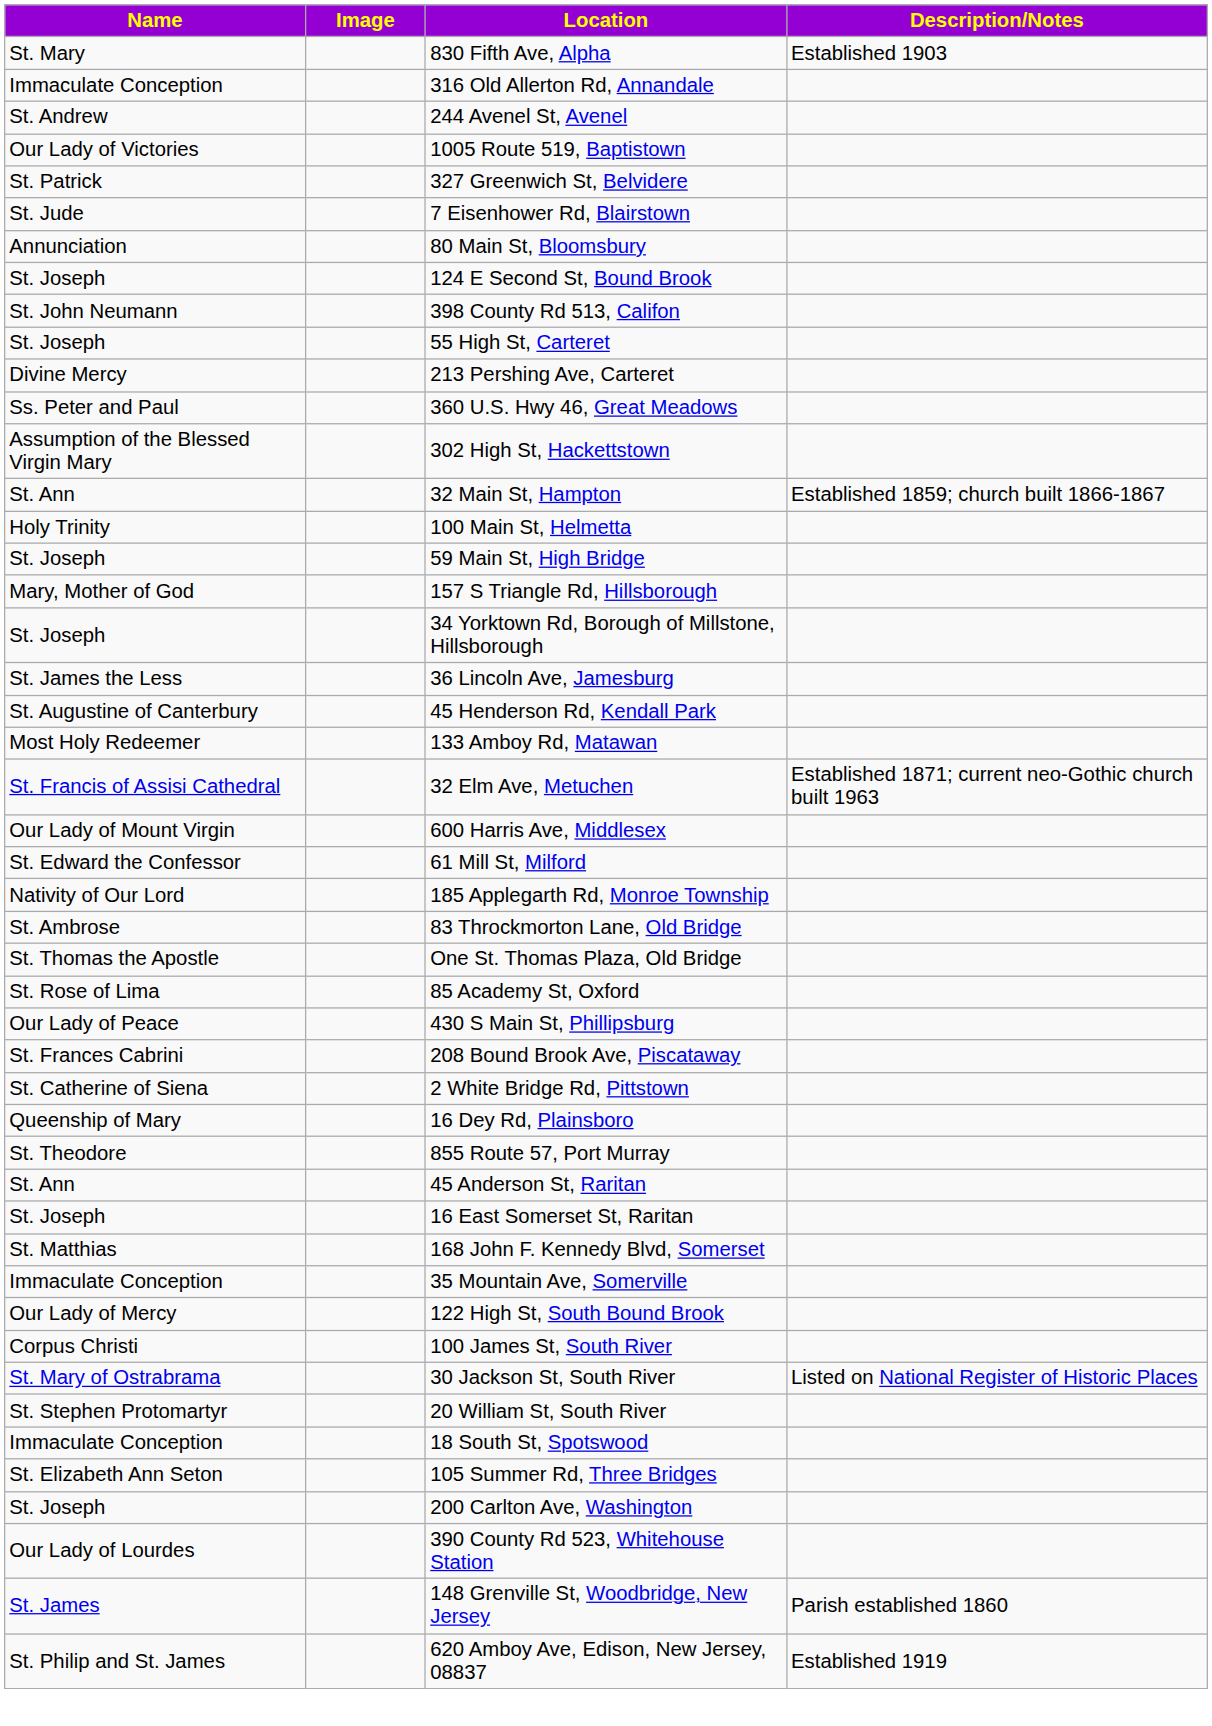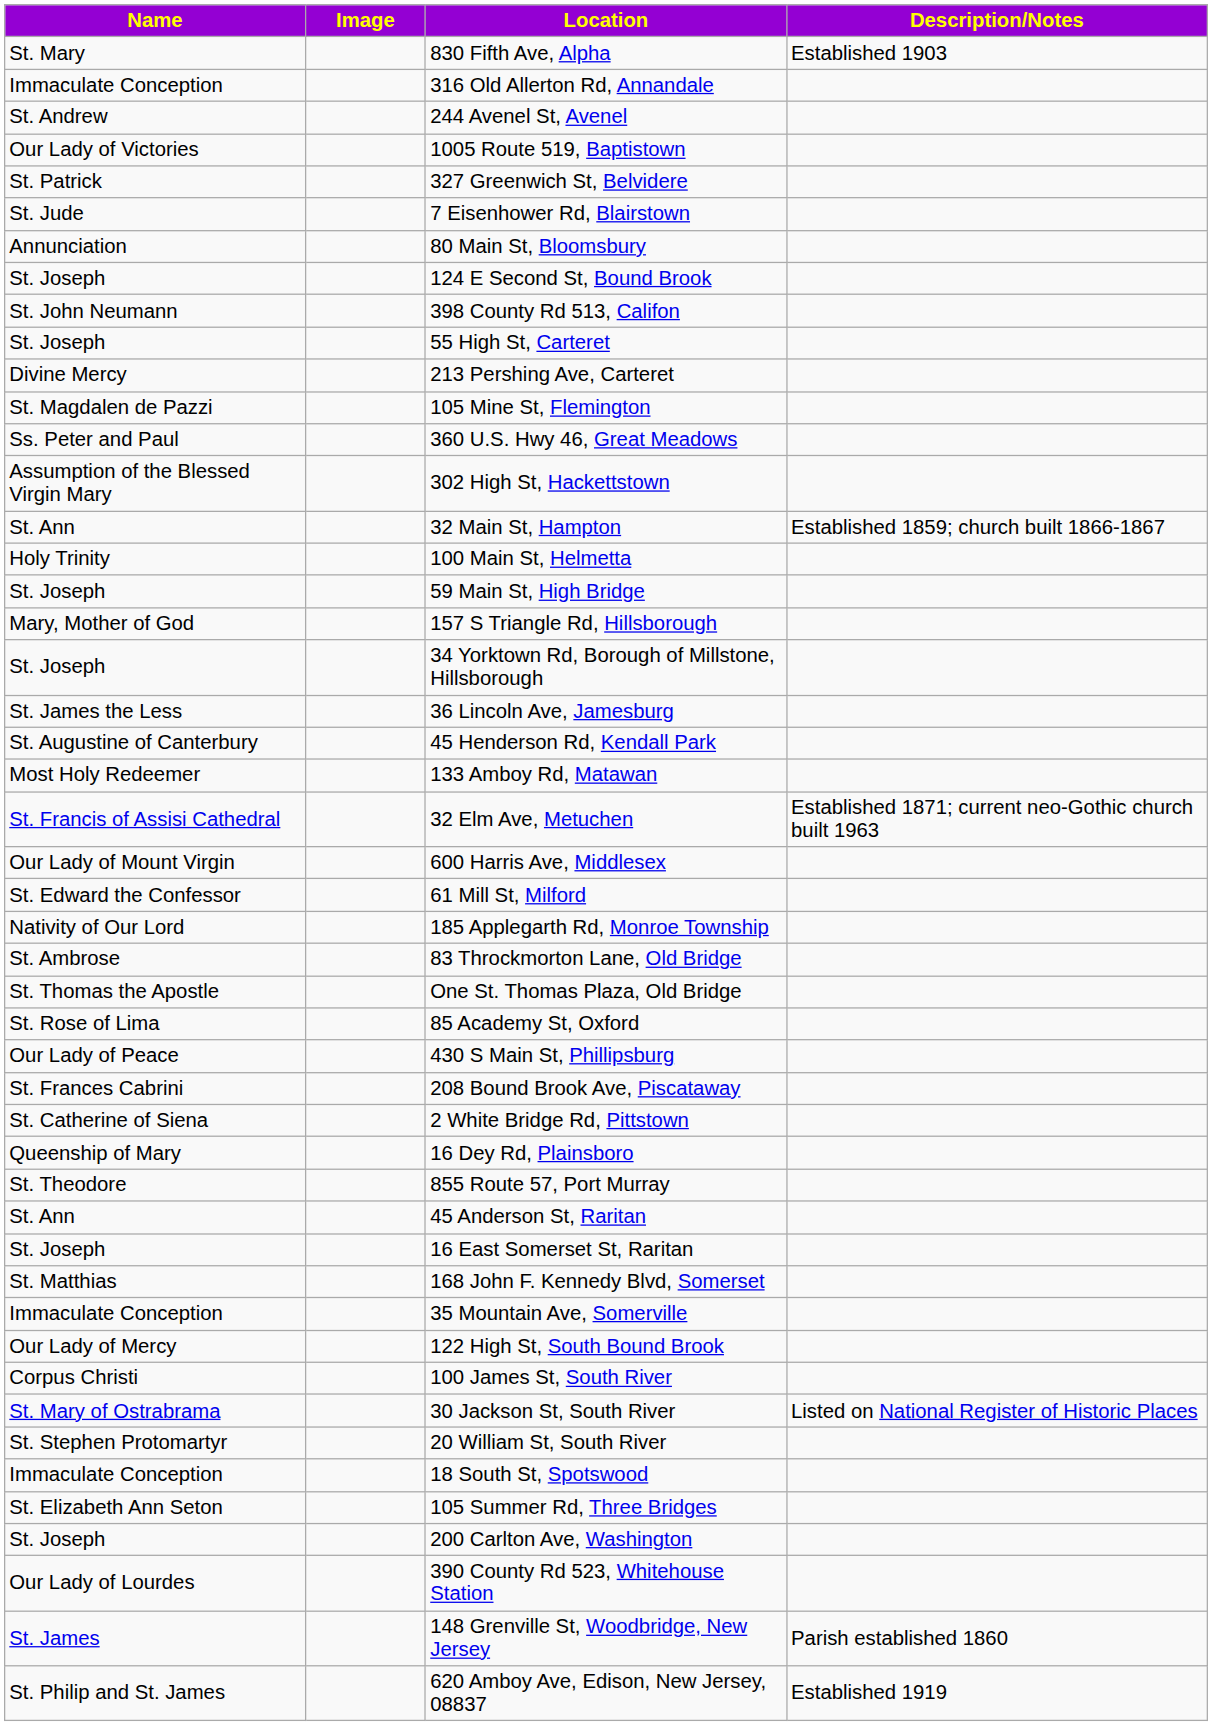+ row: St. Magdalen de Pazzi | 105 Mine St, Flemington
